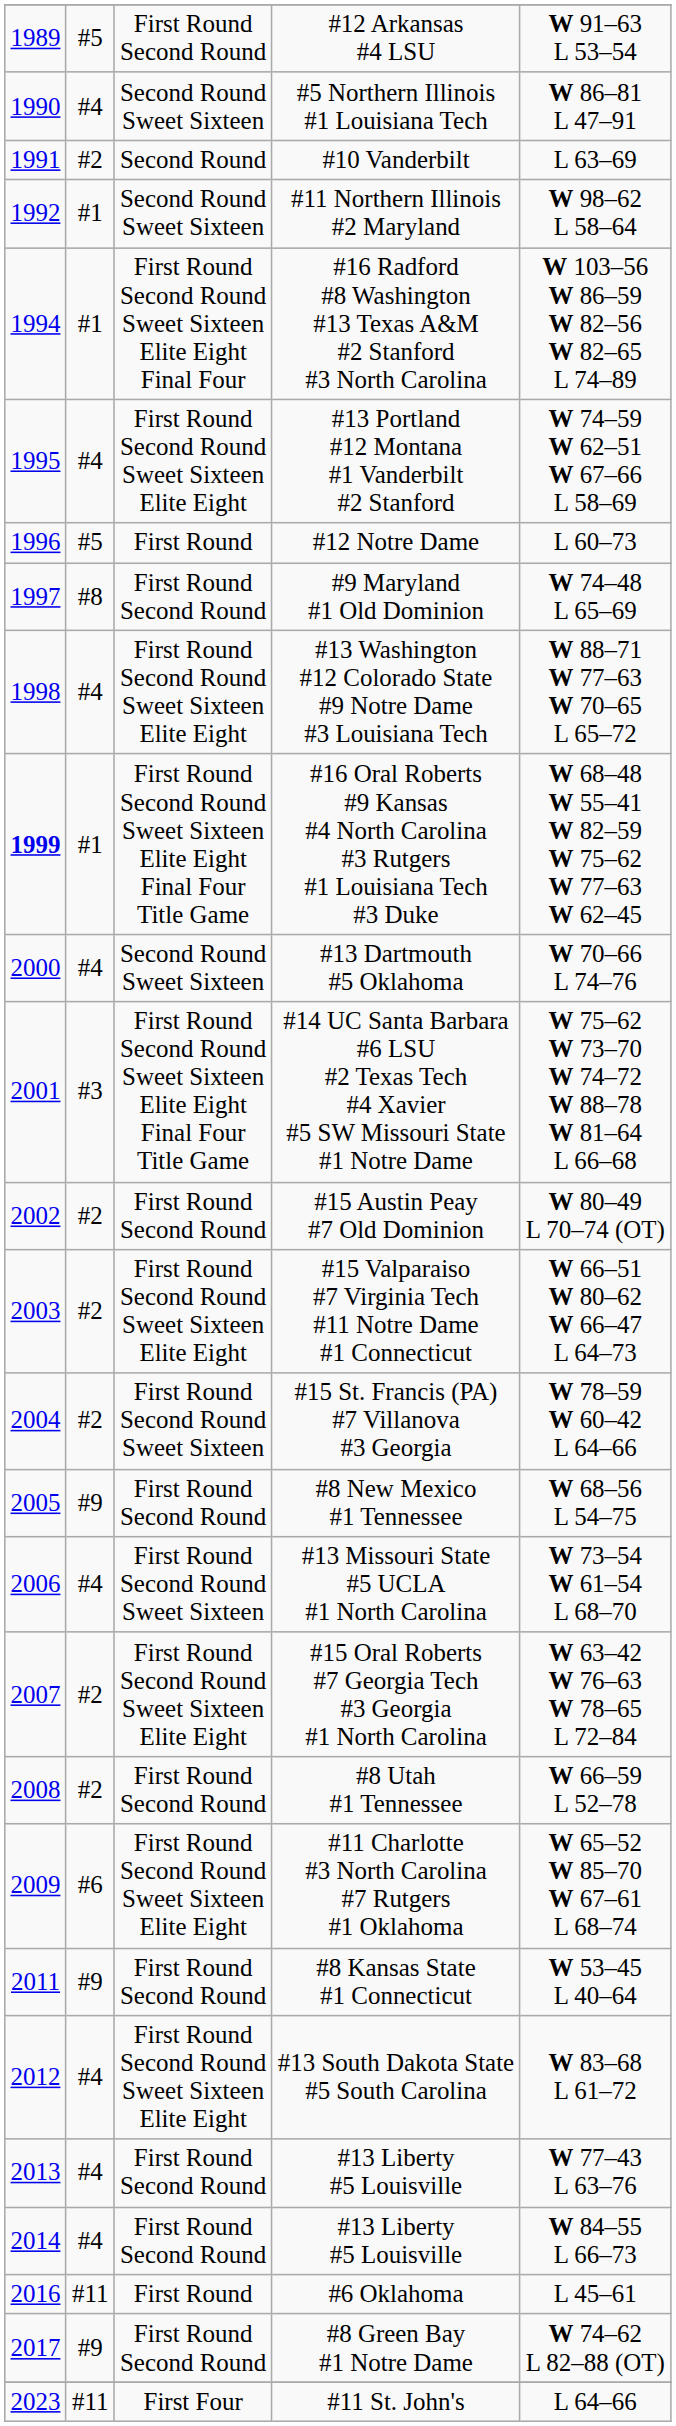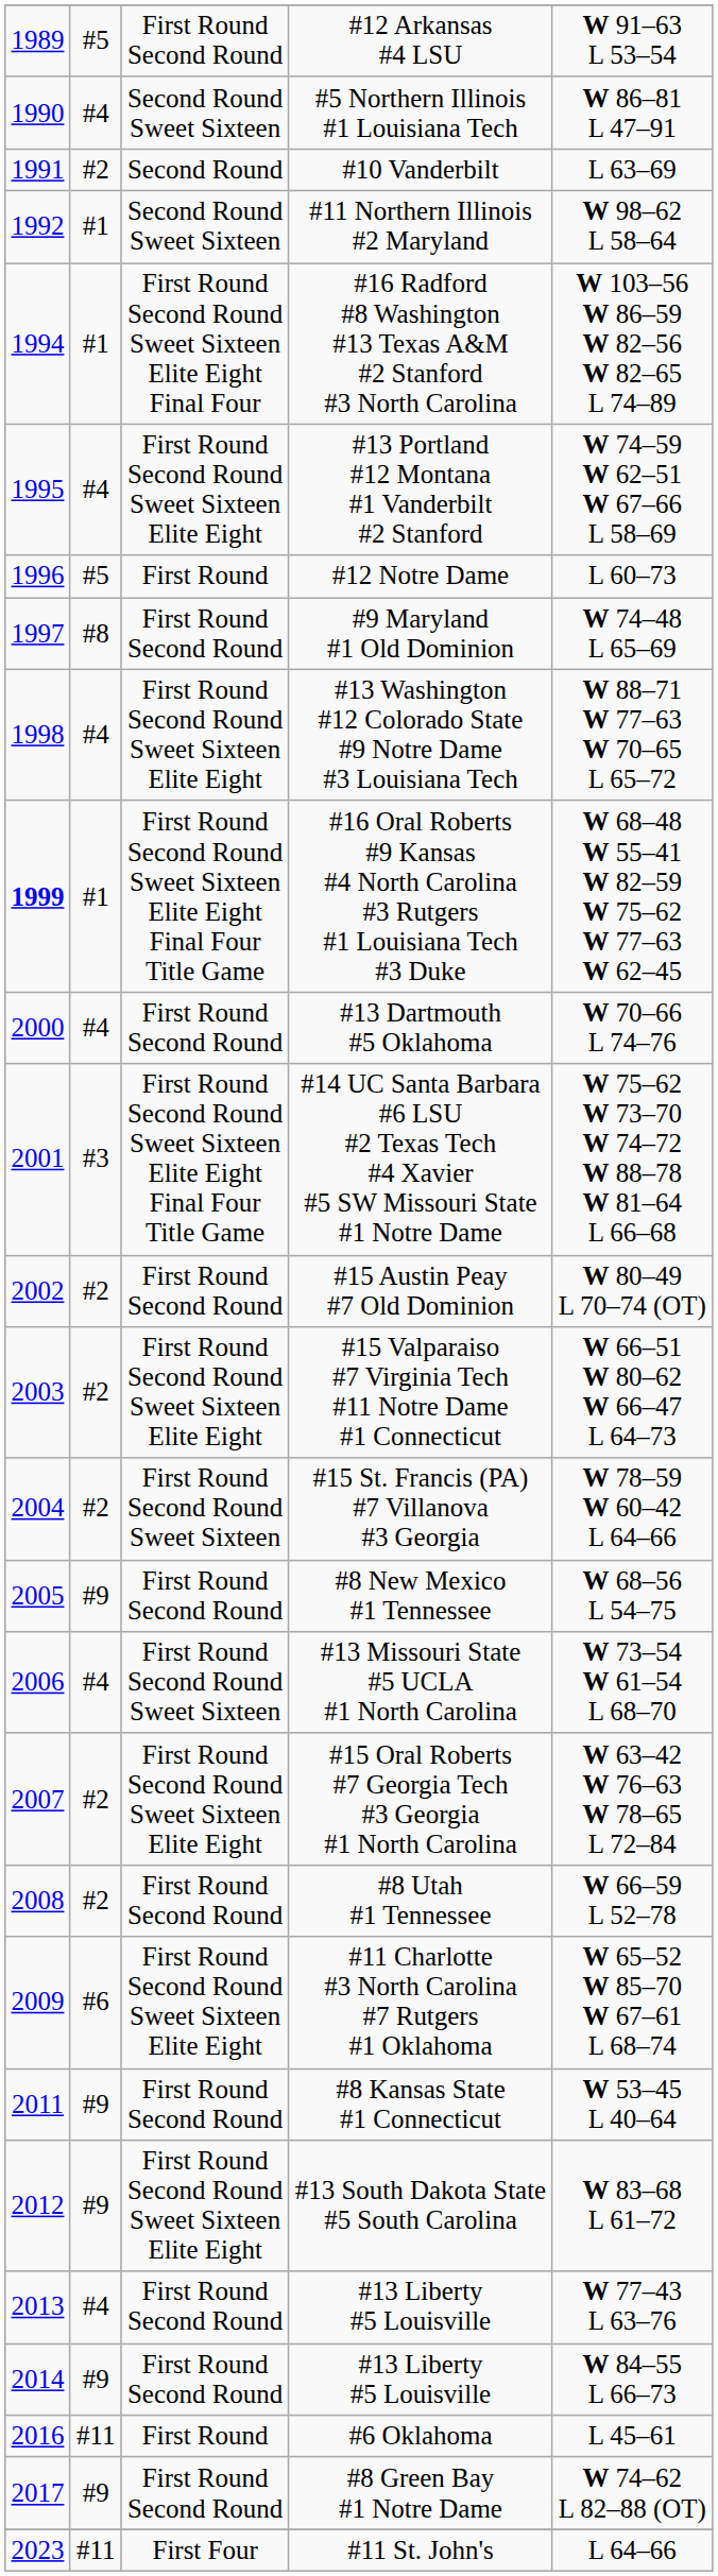#13 Dartmouth #5 Oklahoma | column 3: Second Round Sweet Sixteen -> First Round Second Round
#13 South Dakota State #5 South Carolina | column 2: #4 -> #9
2014 / #13 Liberty #5 Louisville | column 2: #4 -> #9
